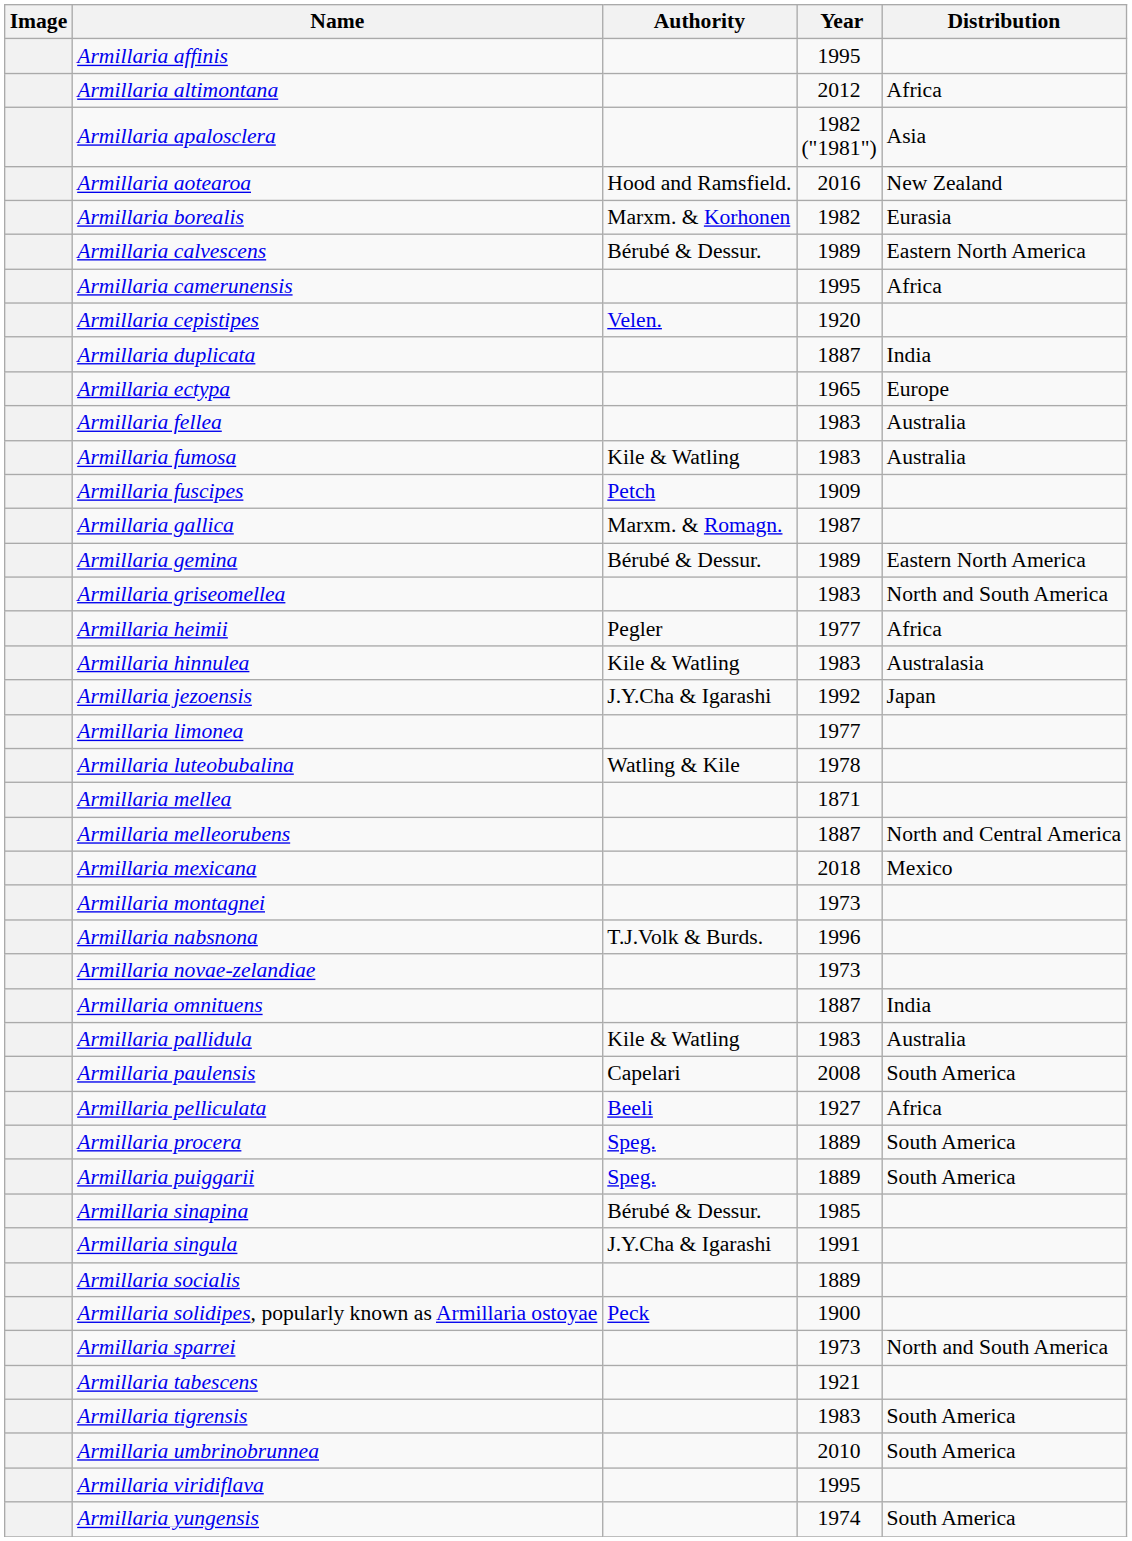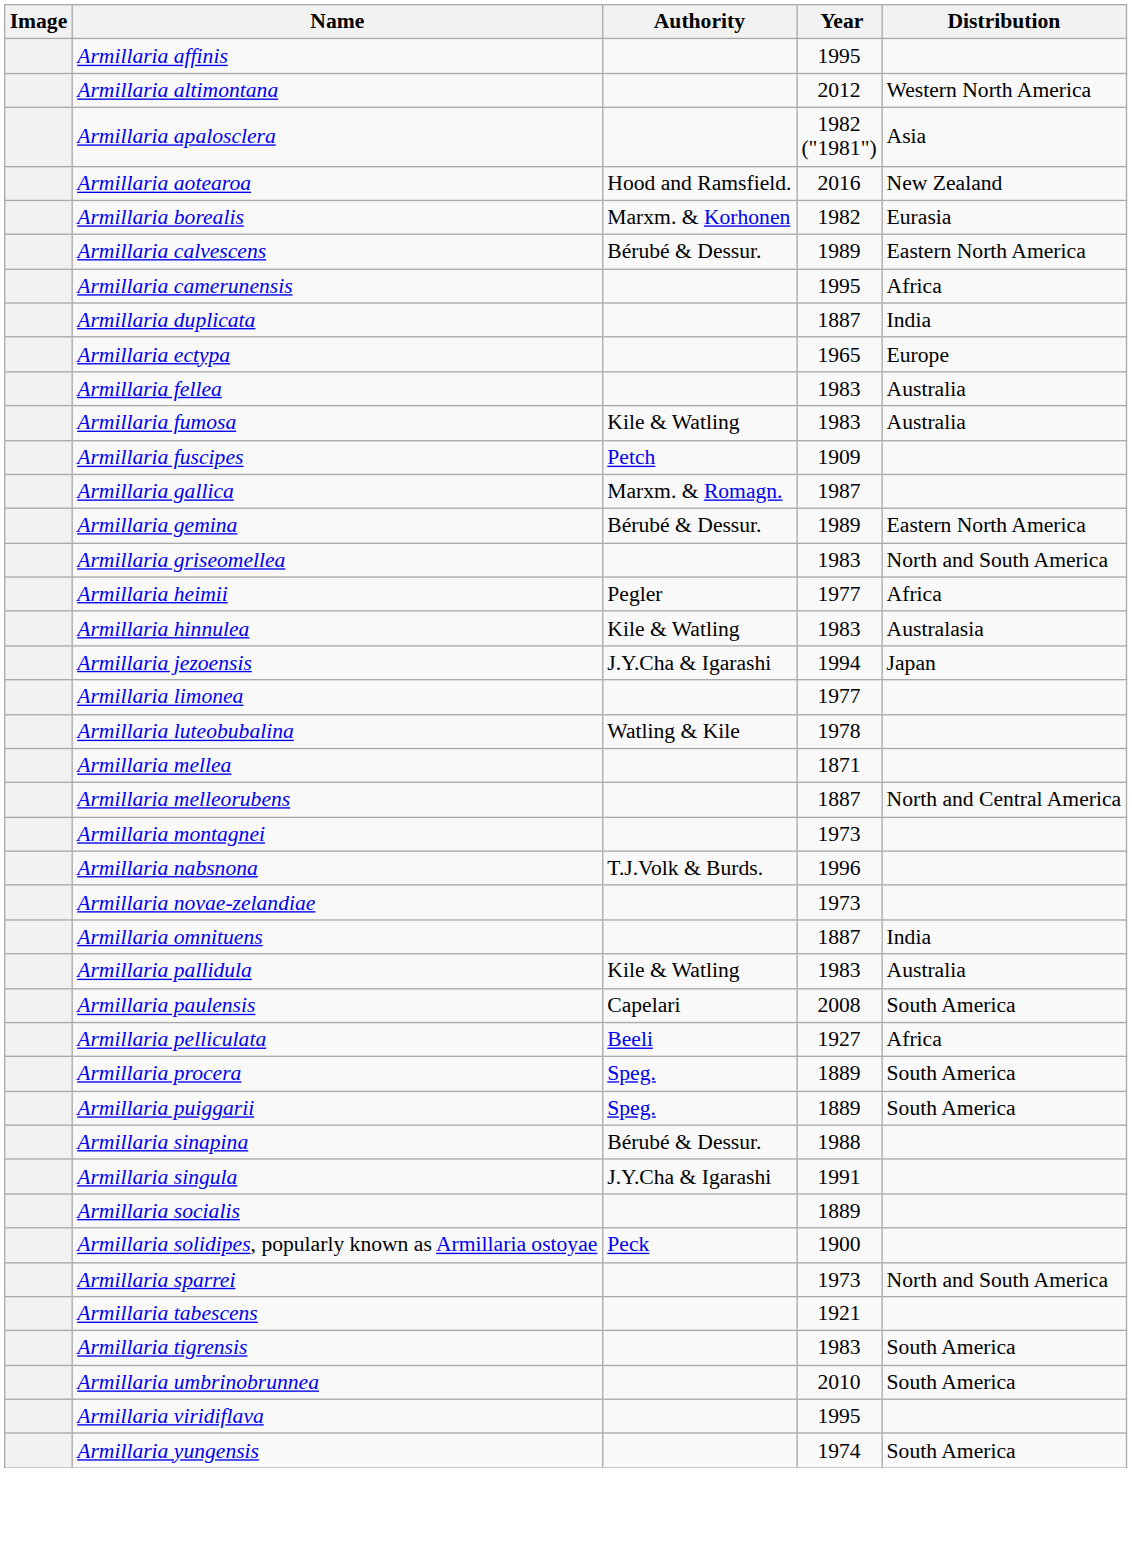Armillaria altimontana | Distribution: Africa -> Western North America
- row: Armillaria cepistipes | Velen. | 1920
Armillaria jezoensis | Year: 1992 -> 1994
- row: Armillaria mexicana | 2018 | Mexico
Armillaria sinapina | Year: 1985 -> 1988
